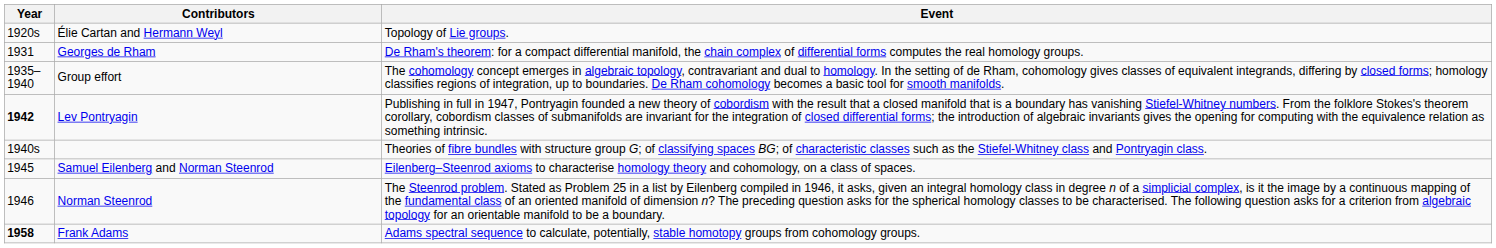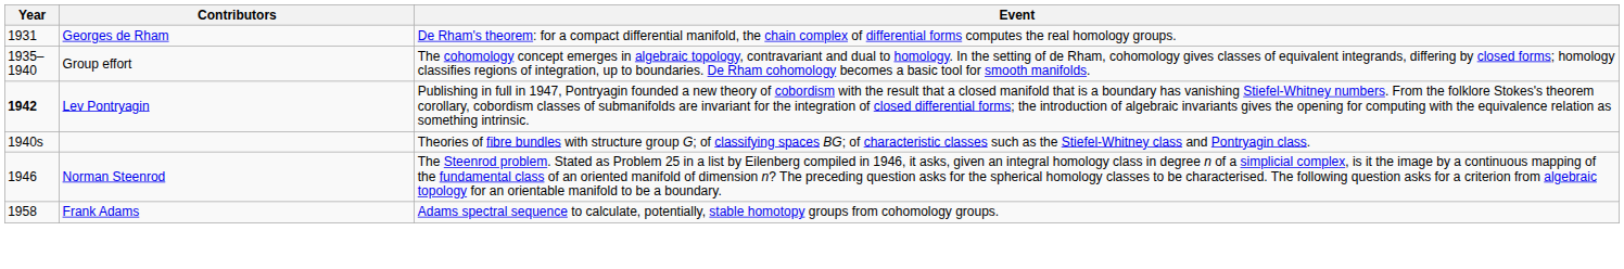- row: 1920s | Élie Cartan and Hermann Weyl | Topology of Lie groups.
- row: 1945 | Samuel Eilenberg and Norman Steenrod | Eilenberg–Steenrod axioms to characterise homology theory and cohomology, on a class of spaces.
Frank Adams | Year: bold -> normal
